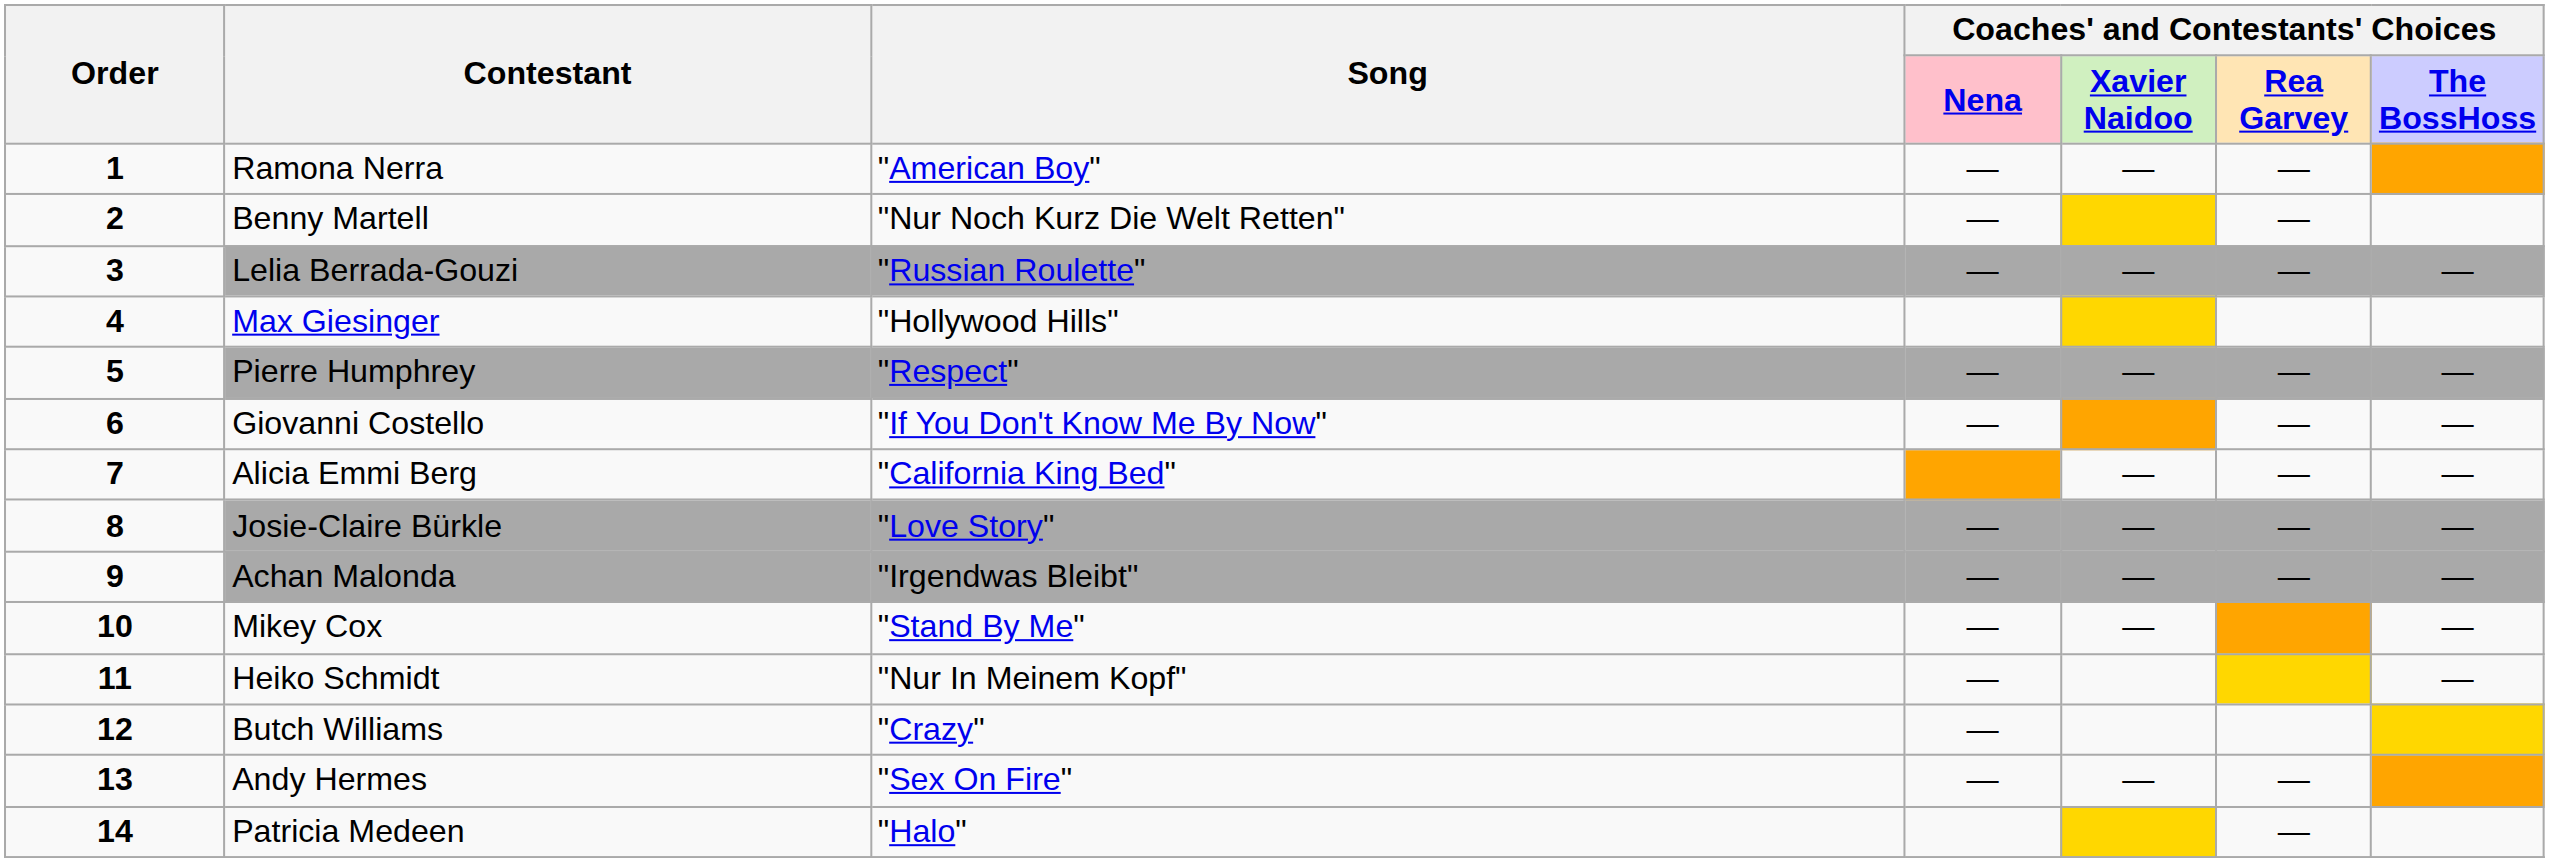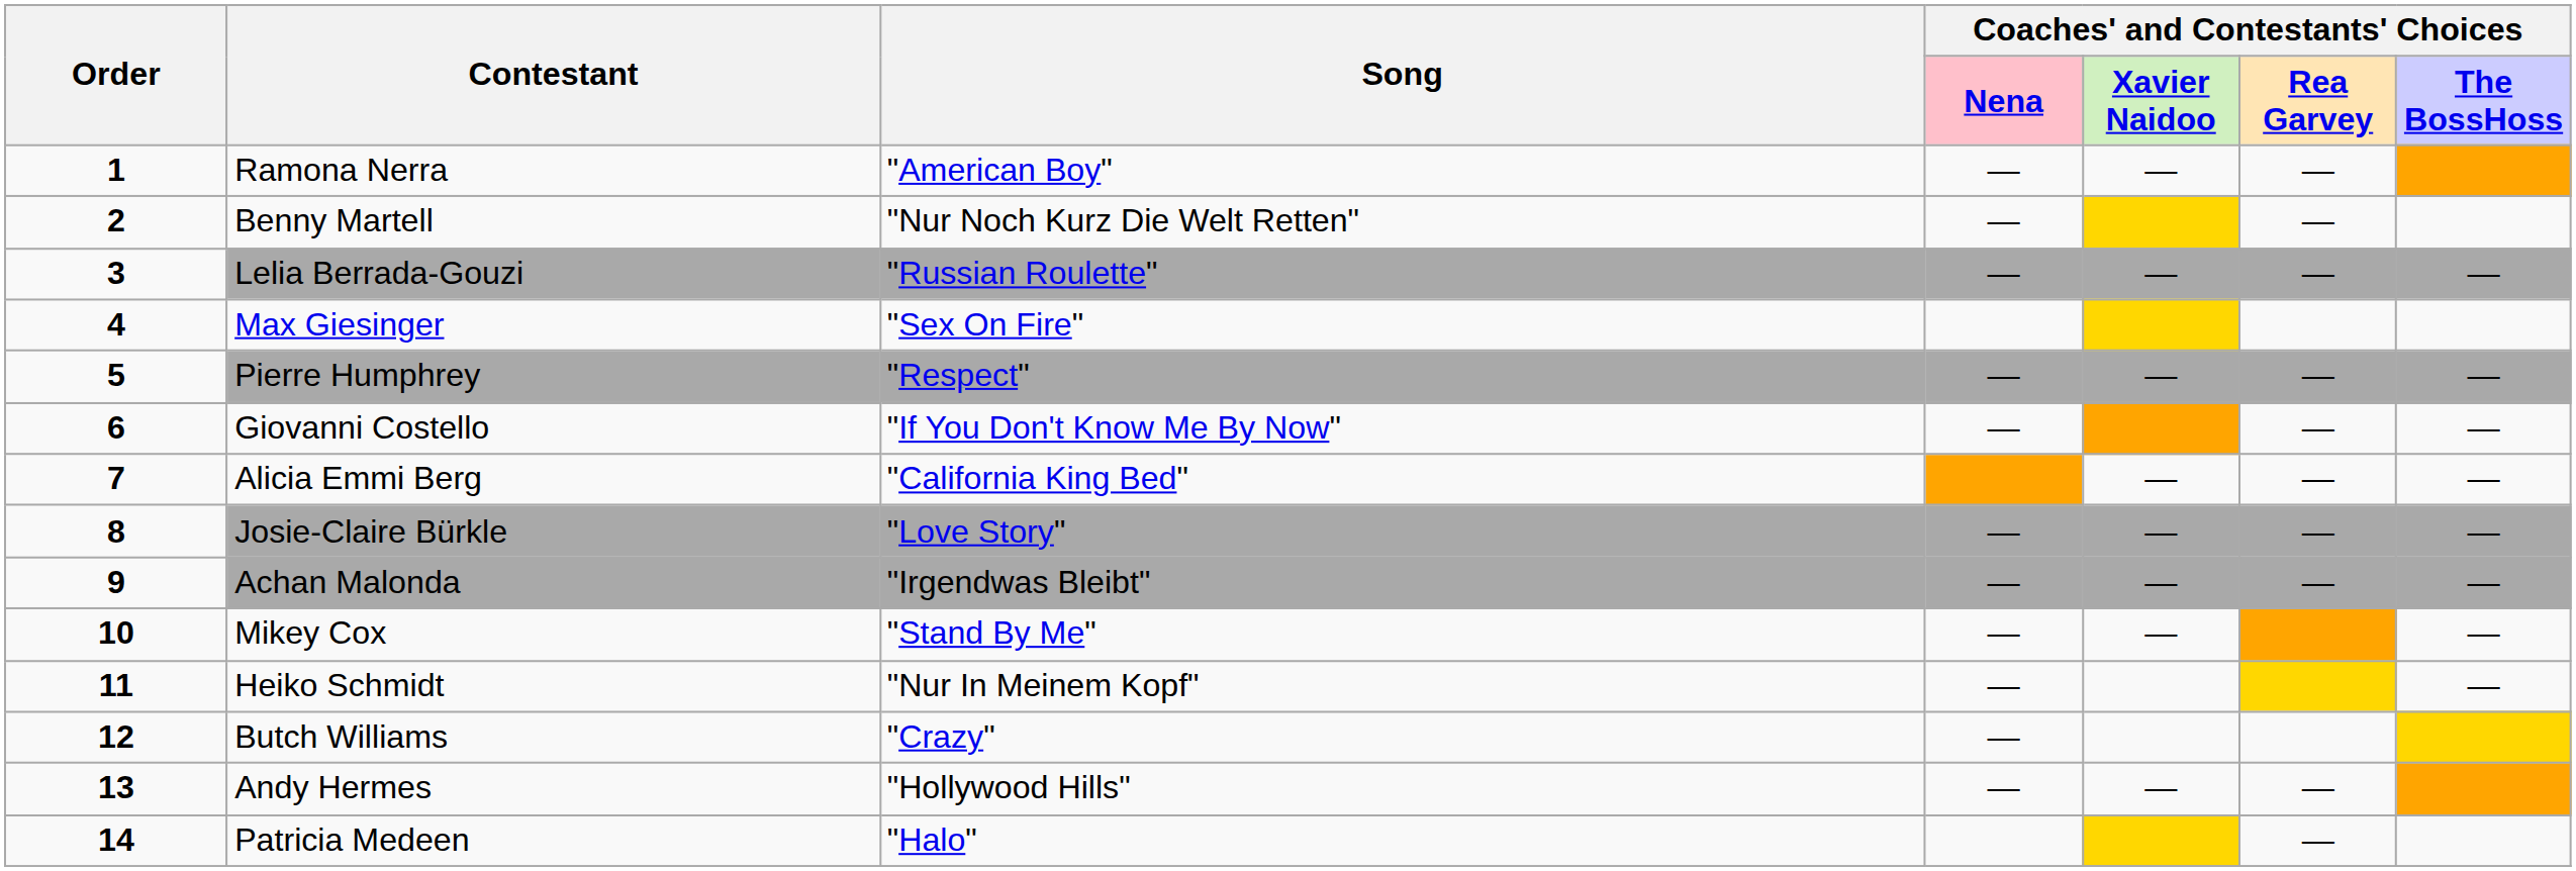Max Giesinger | Song: "Hollywood Hills" -> "Sex On Fire"
Andy Hermes | Song: "Sex On Fire" -> "Hollywood Hills"
